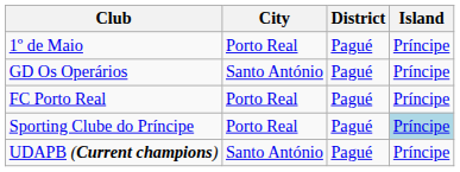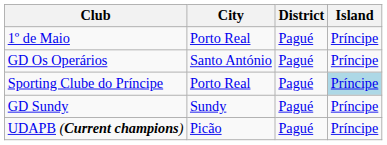- row: FC Porto Real | Porto Real | Pagué | Príncipe
+ row: GD Sundy | Sundy | Pagué | Príncipe
UDAPB (Current champions) | City: Santo António -> Picão
